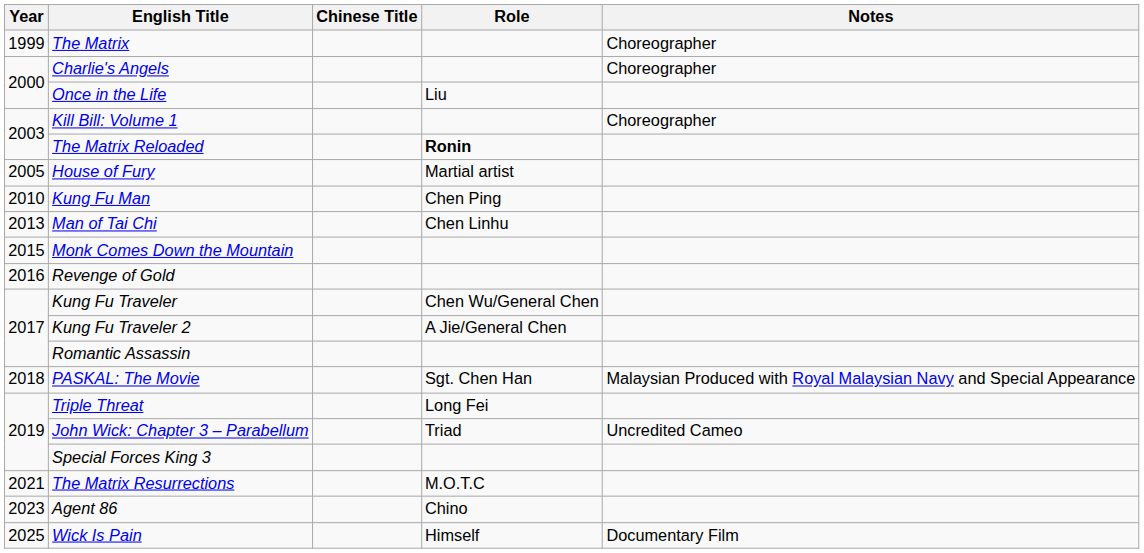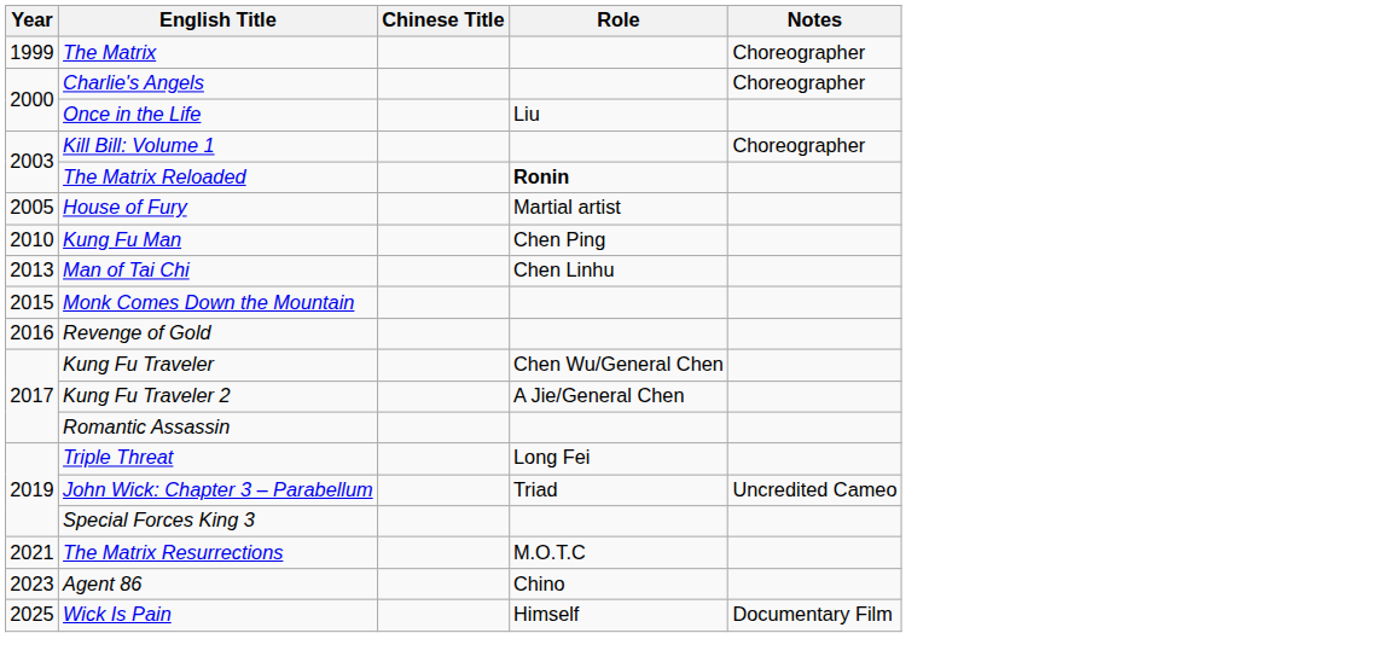- row: 2018 | PASKAL: The Movie | Sgt. Chen Han | Malaysian Produced with Royal Malaysian Navy and Special Appearance
